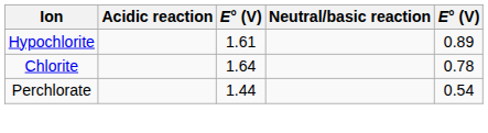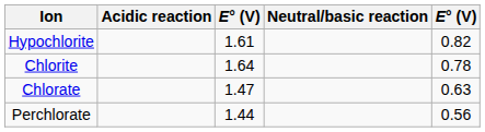Hypochlorite | column 5: 0.89 -> 0.82
+ row: Chlorate | 1.47 | 0.63
Perchlorate | column 5: 0.54 -> 0.56
